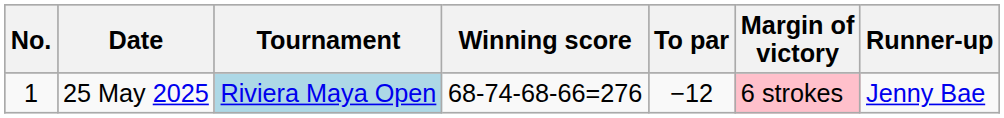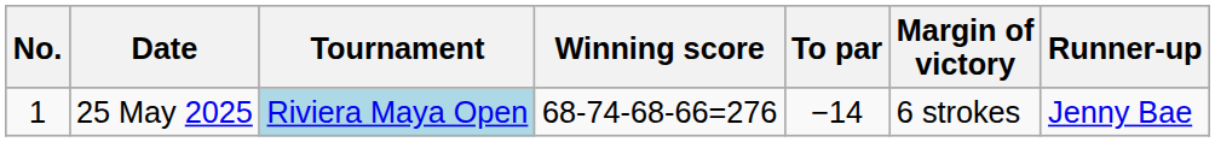25 May 2025 | To par: −12 -> −14
25 May 2025 | Margin of victory: pink background -> no background
